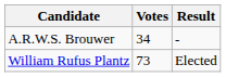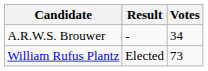columns swapped: Votes <-> Result
